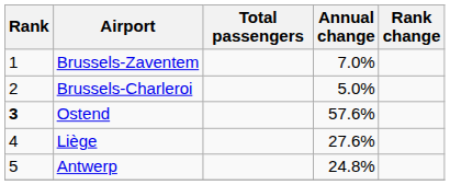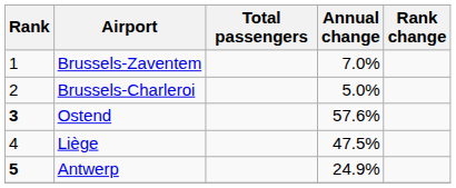Liège | Annual change: 27.6% -> 47.5%
Antwerp | Rank: normal -> bold
Antwerp | Annual change: 24.8% -> 24.9%
